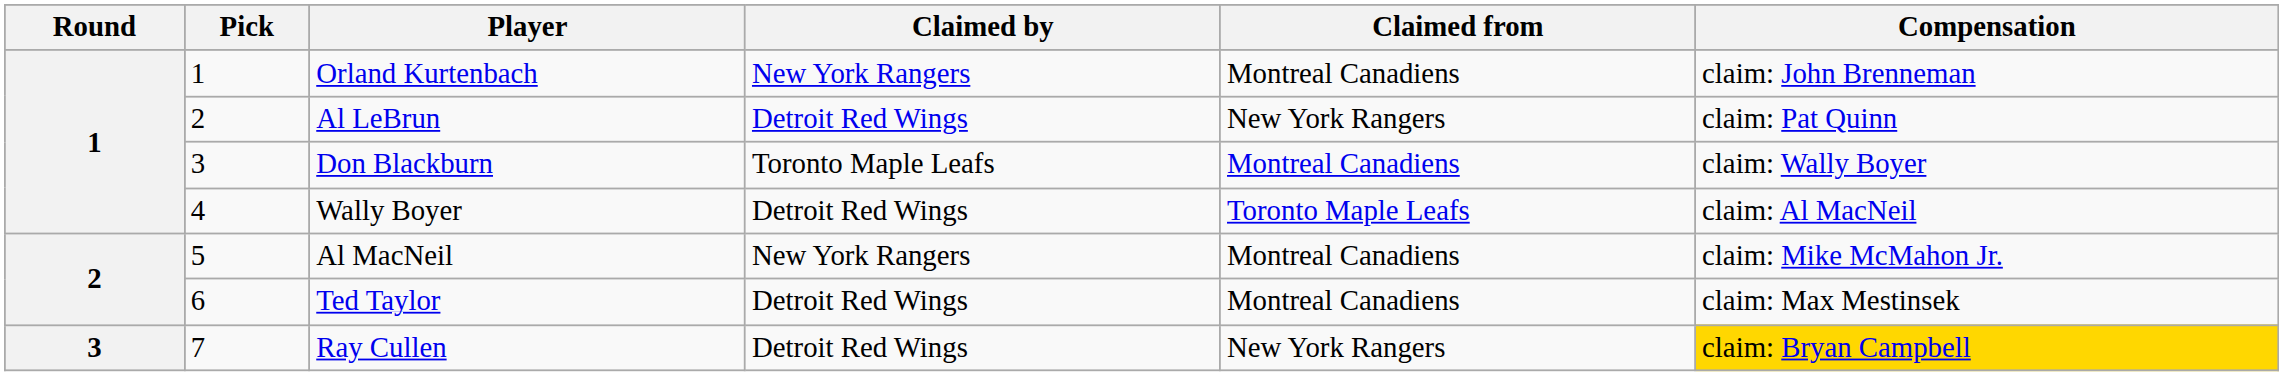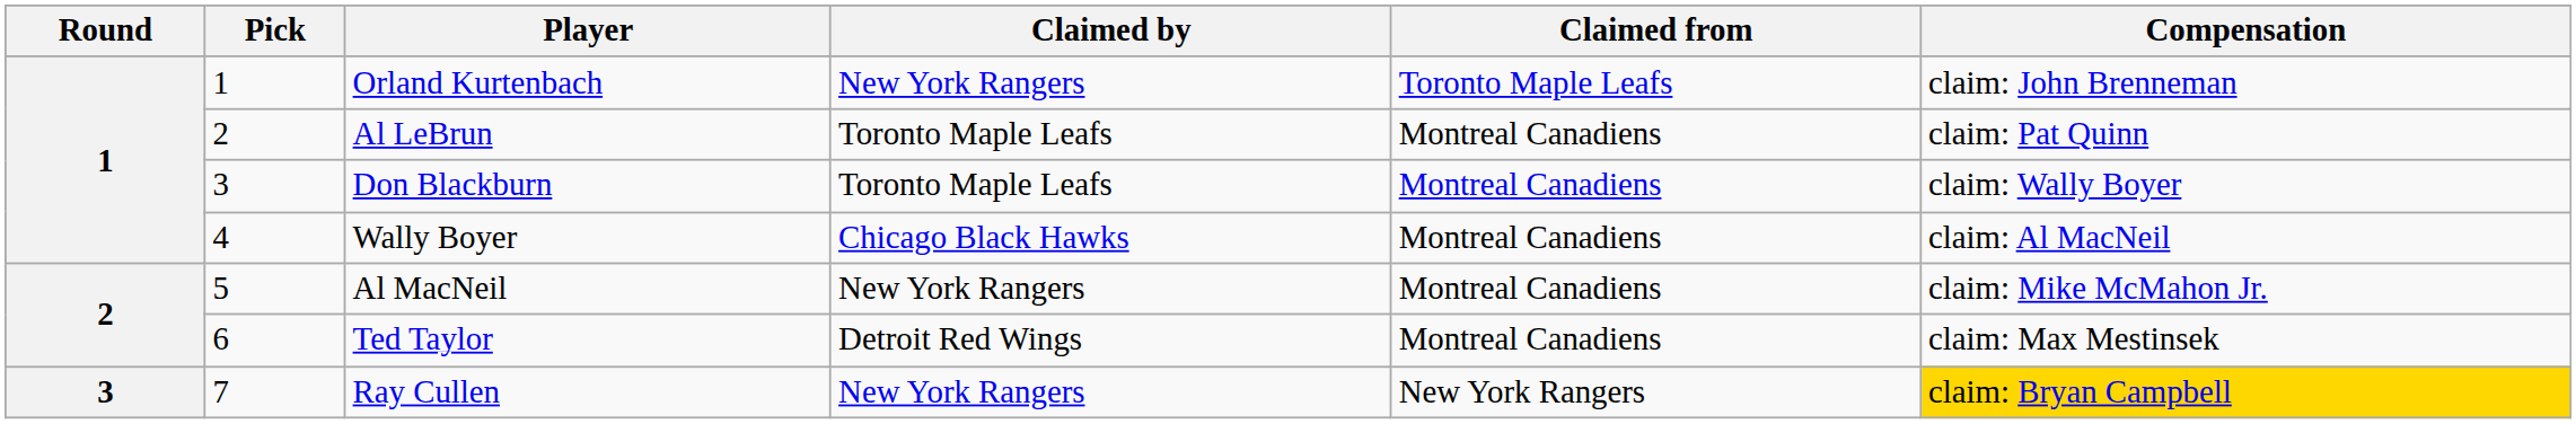Orland Kurtenbach | Claimed from: Montreal Canadiens -> Toronto Maple Leafs
Al LeBrun | Claimed by: Detroit Red Wings -> Toronto Maple Leafs
Al LeBrun | Claimed from: New York Rangers -> Montreal Canadiens
Wally Boyer | Claimed by: Detroit Red Wings -> Chicago Black Hawks
Wally Boyer | Claimed from: Toronto Maple Leafs -> Montreal Canadiens
Ray Cullen | Claimed by: Detroit Red Wings -> New York Rangers
